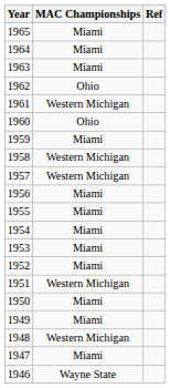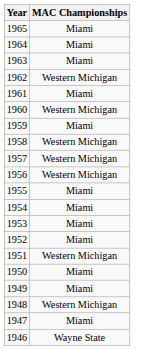- column: Ref
1962 | MAC Championships: Ohio -> Western Michigan
1961 | MAC Championships: Western Michigan -> Miami
1960 | MAC Championships: Ohio -> Western Michigan
1956 | MAC Championships: Miami -> Western Michigan
